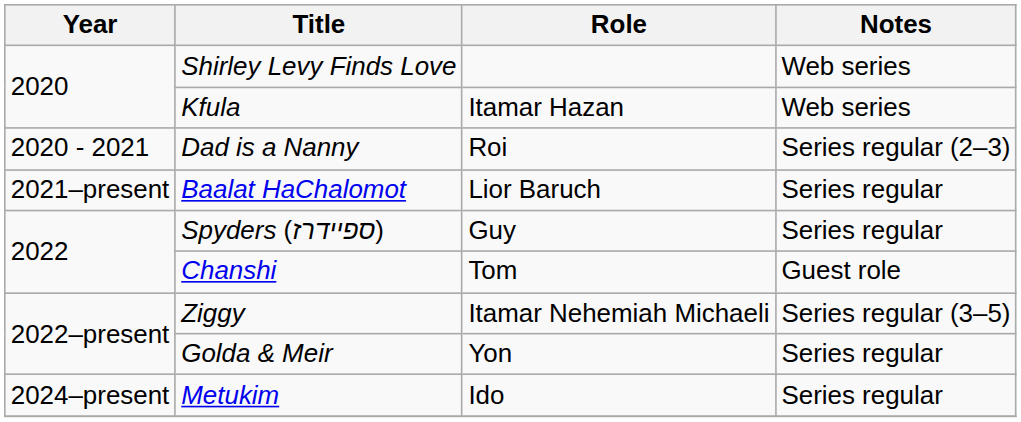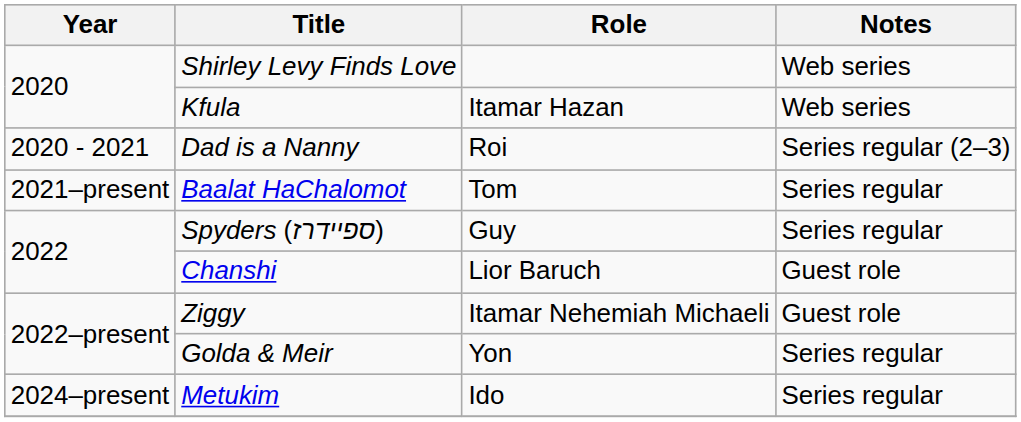Baalat HaChalomot | Role: Lior Baruch -> Tom
Chanshi | Role: Tom -> Lior Baruch
Ziggy | Notes: Series regular (3–5) -> Guest role
